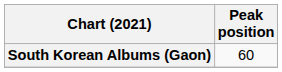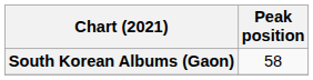South Korean Albums (Gaon) | Peak position: 60 -> 58
